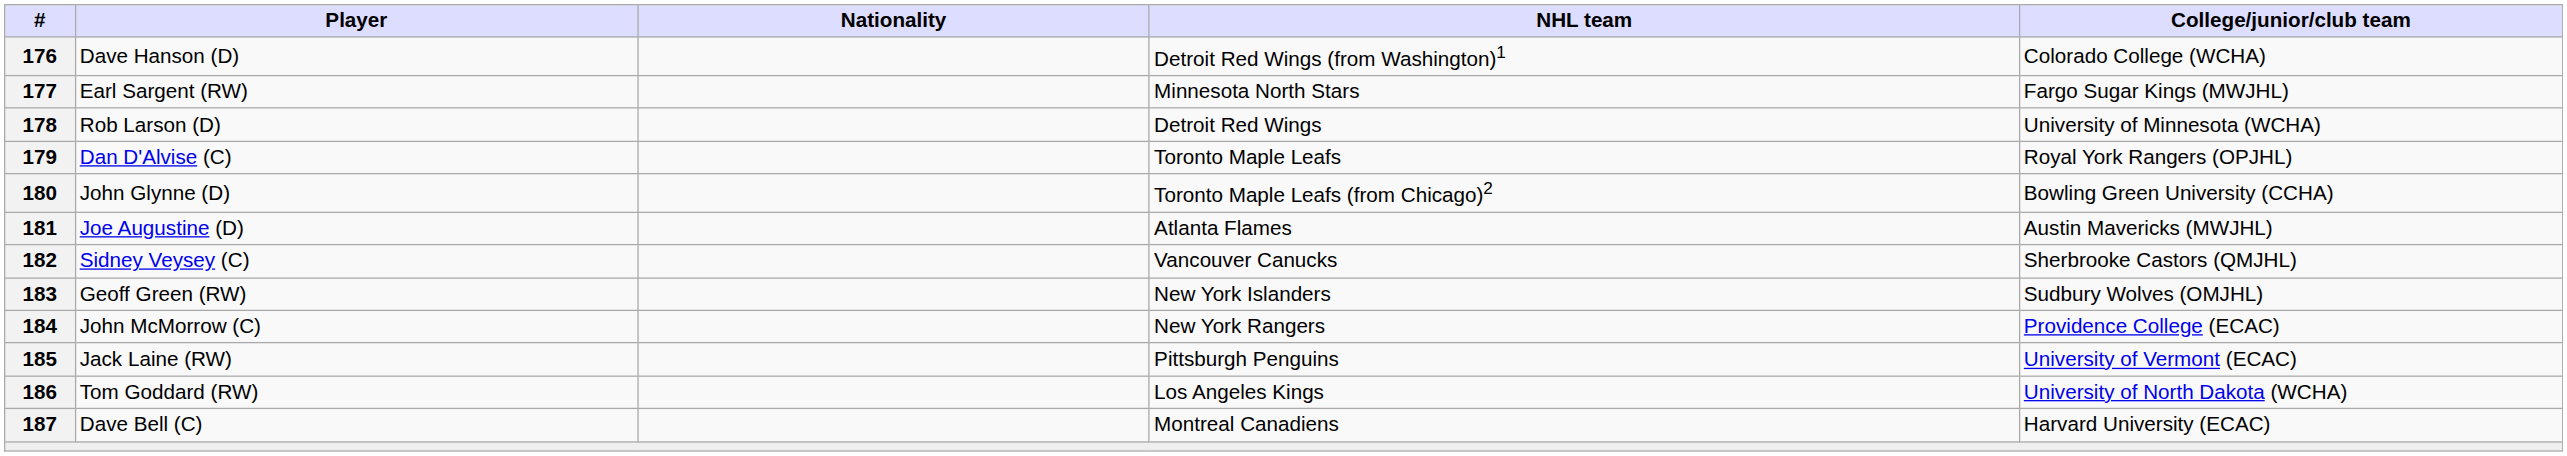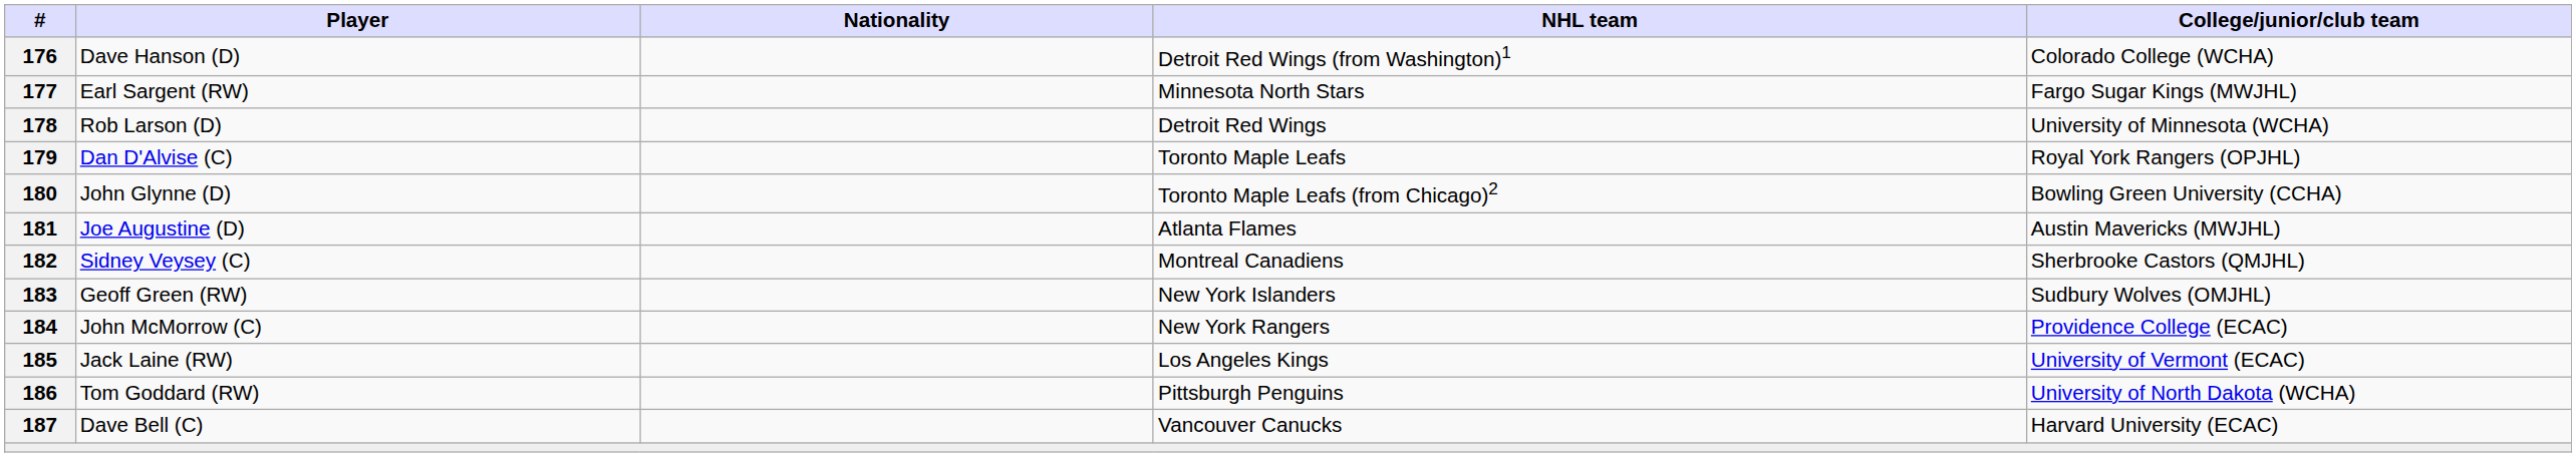182 | NHL team: Vancouver Canucks -> Montreal Canadiens
185 | NHL team: Pittsburgh Penguins -> Los Angeles Kings
186 | NHL team: Los Angeles Kings -> Pittsburgh Penguins
187 | NHL team: Montreal Canadiens -> Vancouver Canucks
